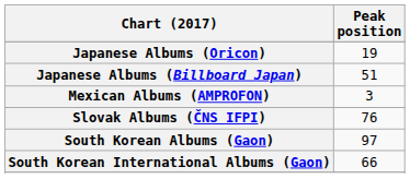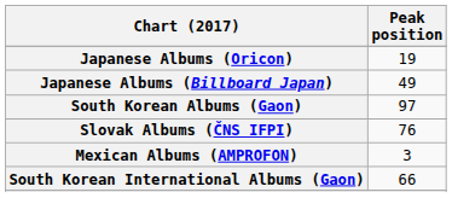Japanese Albums (Billboard Japan) | Peak position: 51 -> 49
rows swapped: Mexican Albums (AMPROFON) <-> South Korean Albums (Gaon)
